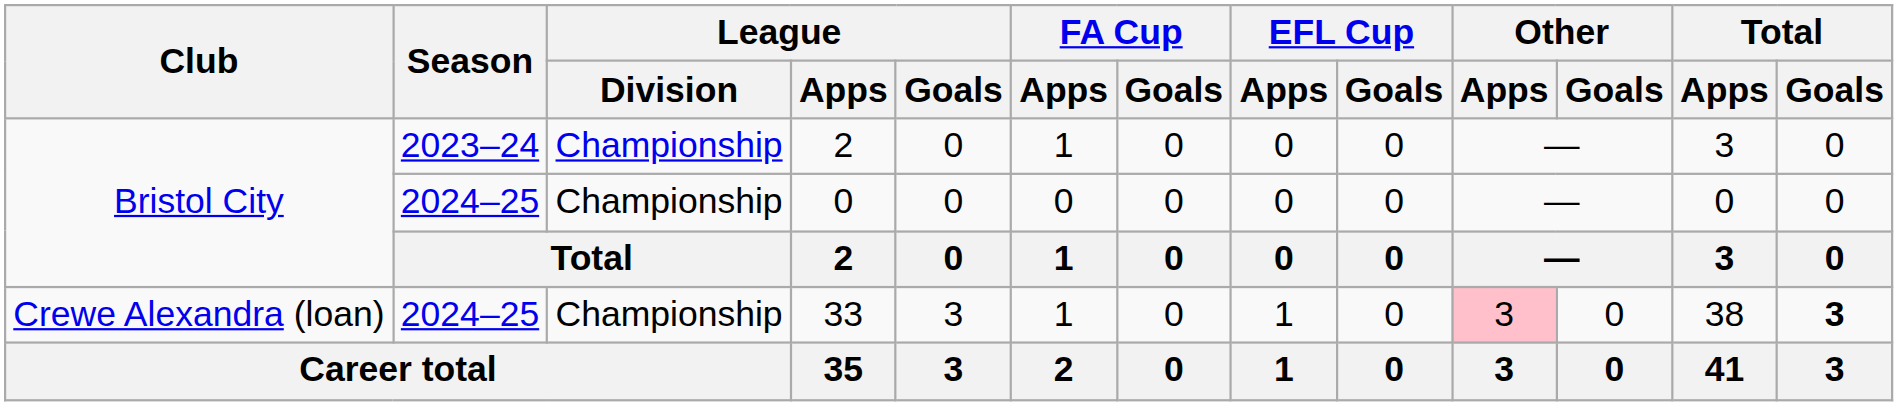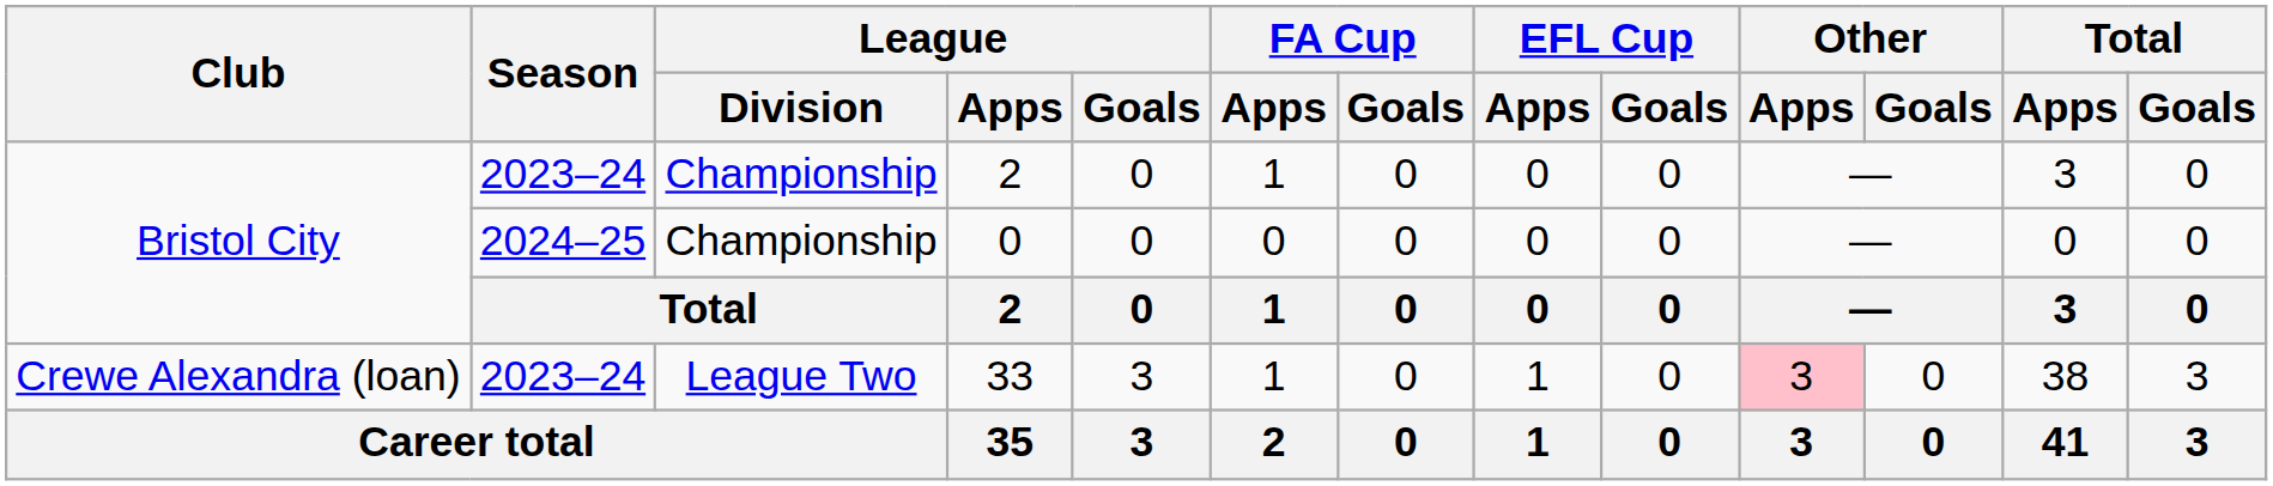33 | Season: 2024–25 -> 2023–24
33 | League / Division: Championship -> League Two
33 | Total / Goals: bold -> normal
